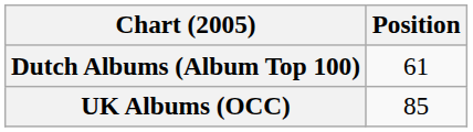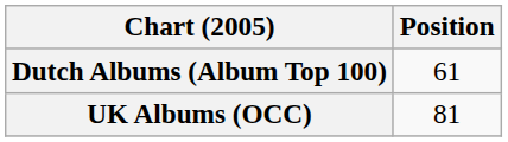UK Albums (OCC) | Position: 85 -> 81
